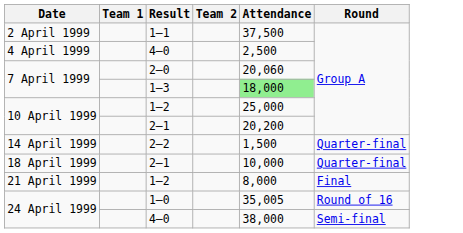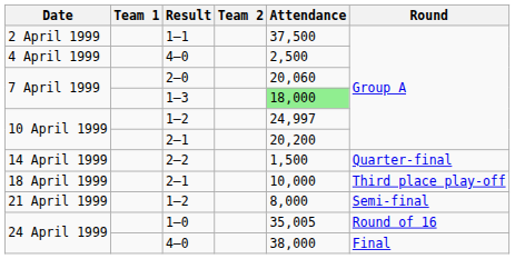10 April 1999 / 1–2 | Attendance: 25,000 -> 24,997
18 April 1999 | Round: Quarter-final -> Third place play-off
21 April 1999 | Round: Final -> Semi-final
24 April 1999 / 4–0 | Round: Semi-final -> Final
